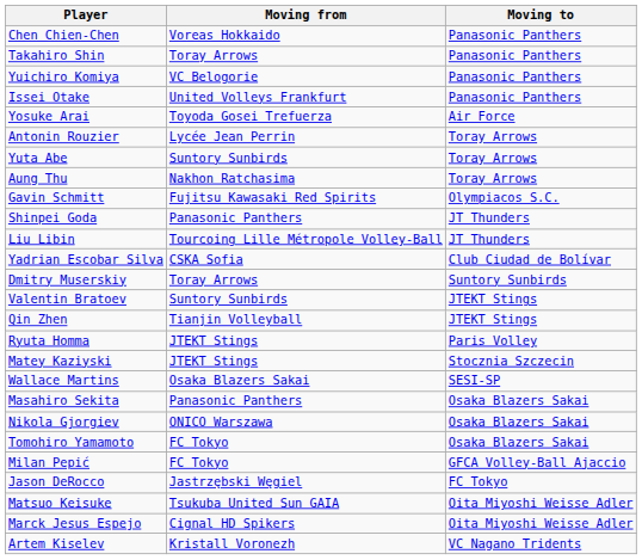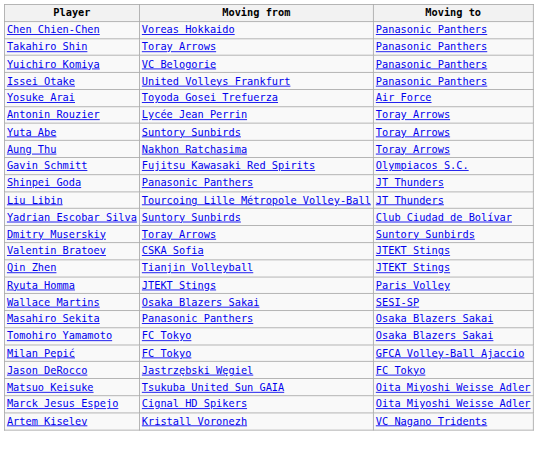Yadrian Escobar Silva | Moving from: CSKA Sofia -> Suntory Sunbirds
Valentin Bratoev | Moving from: Suntory Sunbirds -> CSKA Sofia
- row: Matey Kaziyski | JTEKT Stings | Stocznia Szczecin
- row: Nikola Gjorgiev | ONICO Warszawa | Osaka Blazers Sakai
